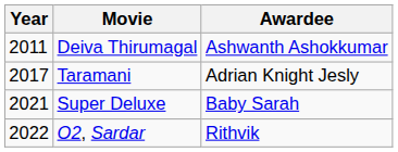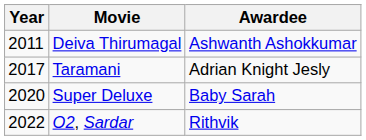Super Deluxe | Year: 2021 -> 2020
